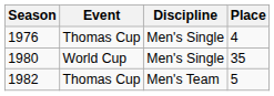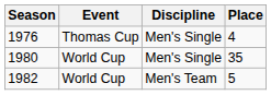1982 | Event: Thomas Cup -> World Cup
